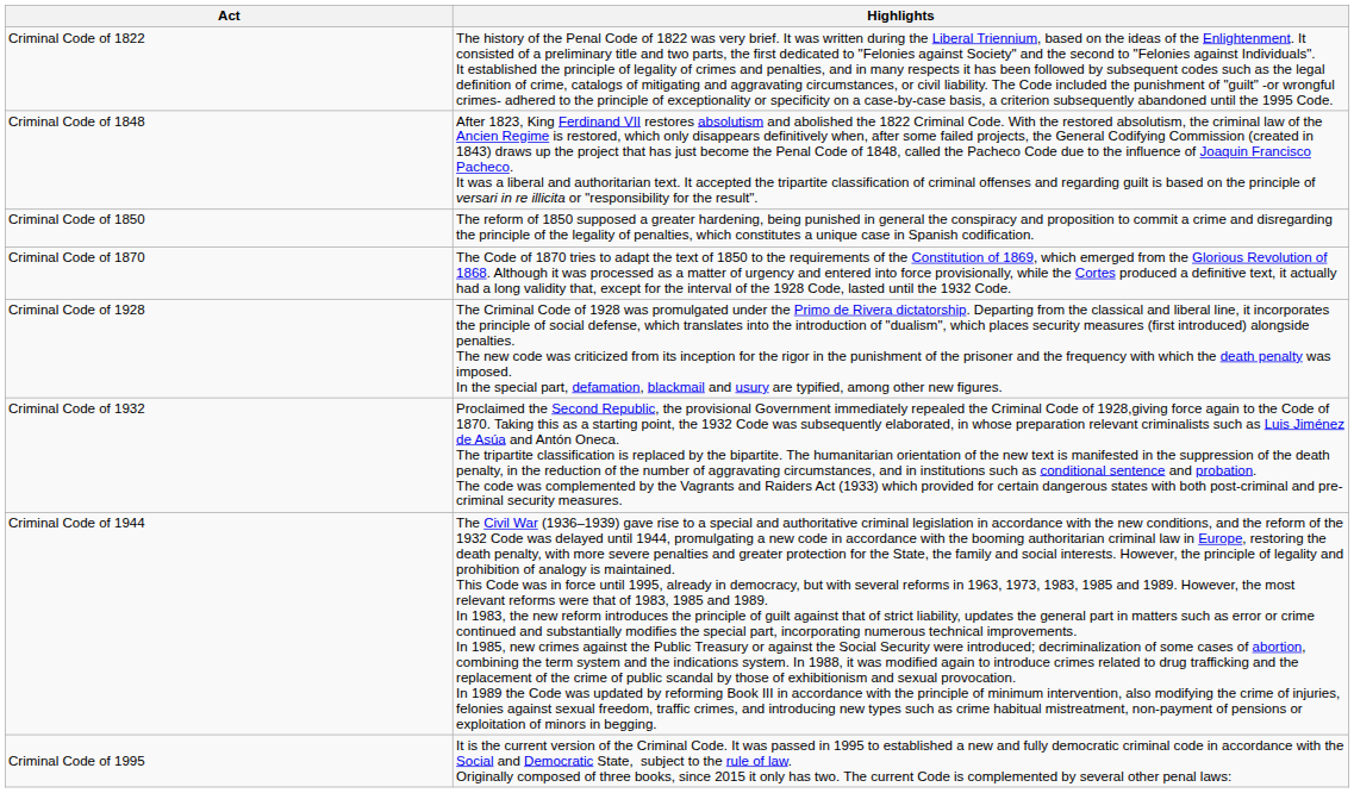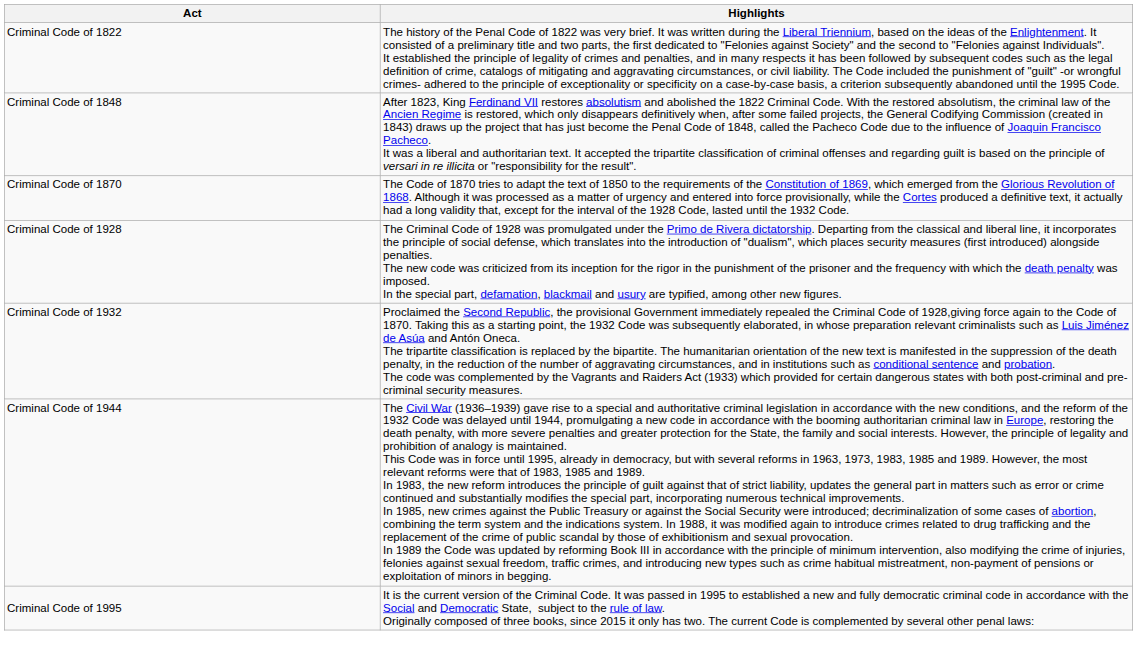- row: Criminal Code of 1850 | The reform of 1850 supposed a greater hardening, being punished in general the conspiracy and proposition to commit a crime and disregarding the principle of the legality of penalties, which constitutes a unique case in Spanish codification.
